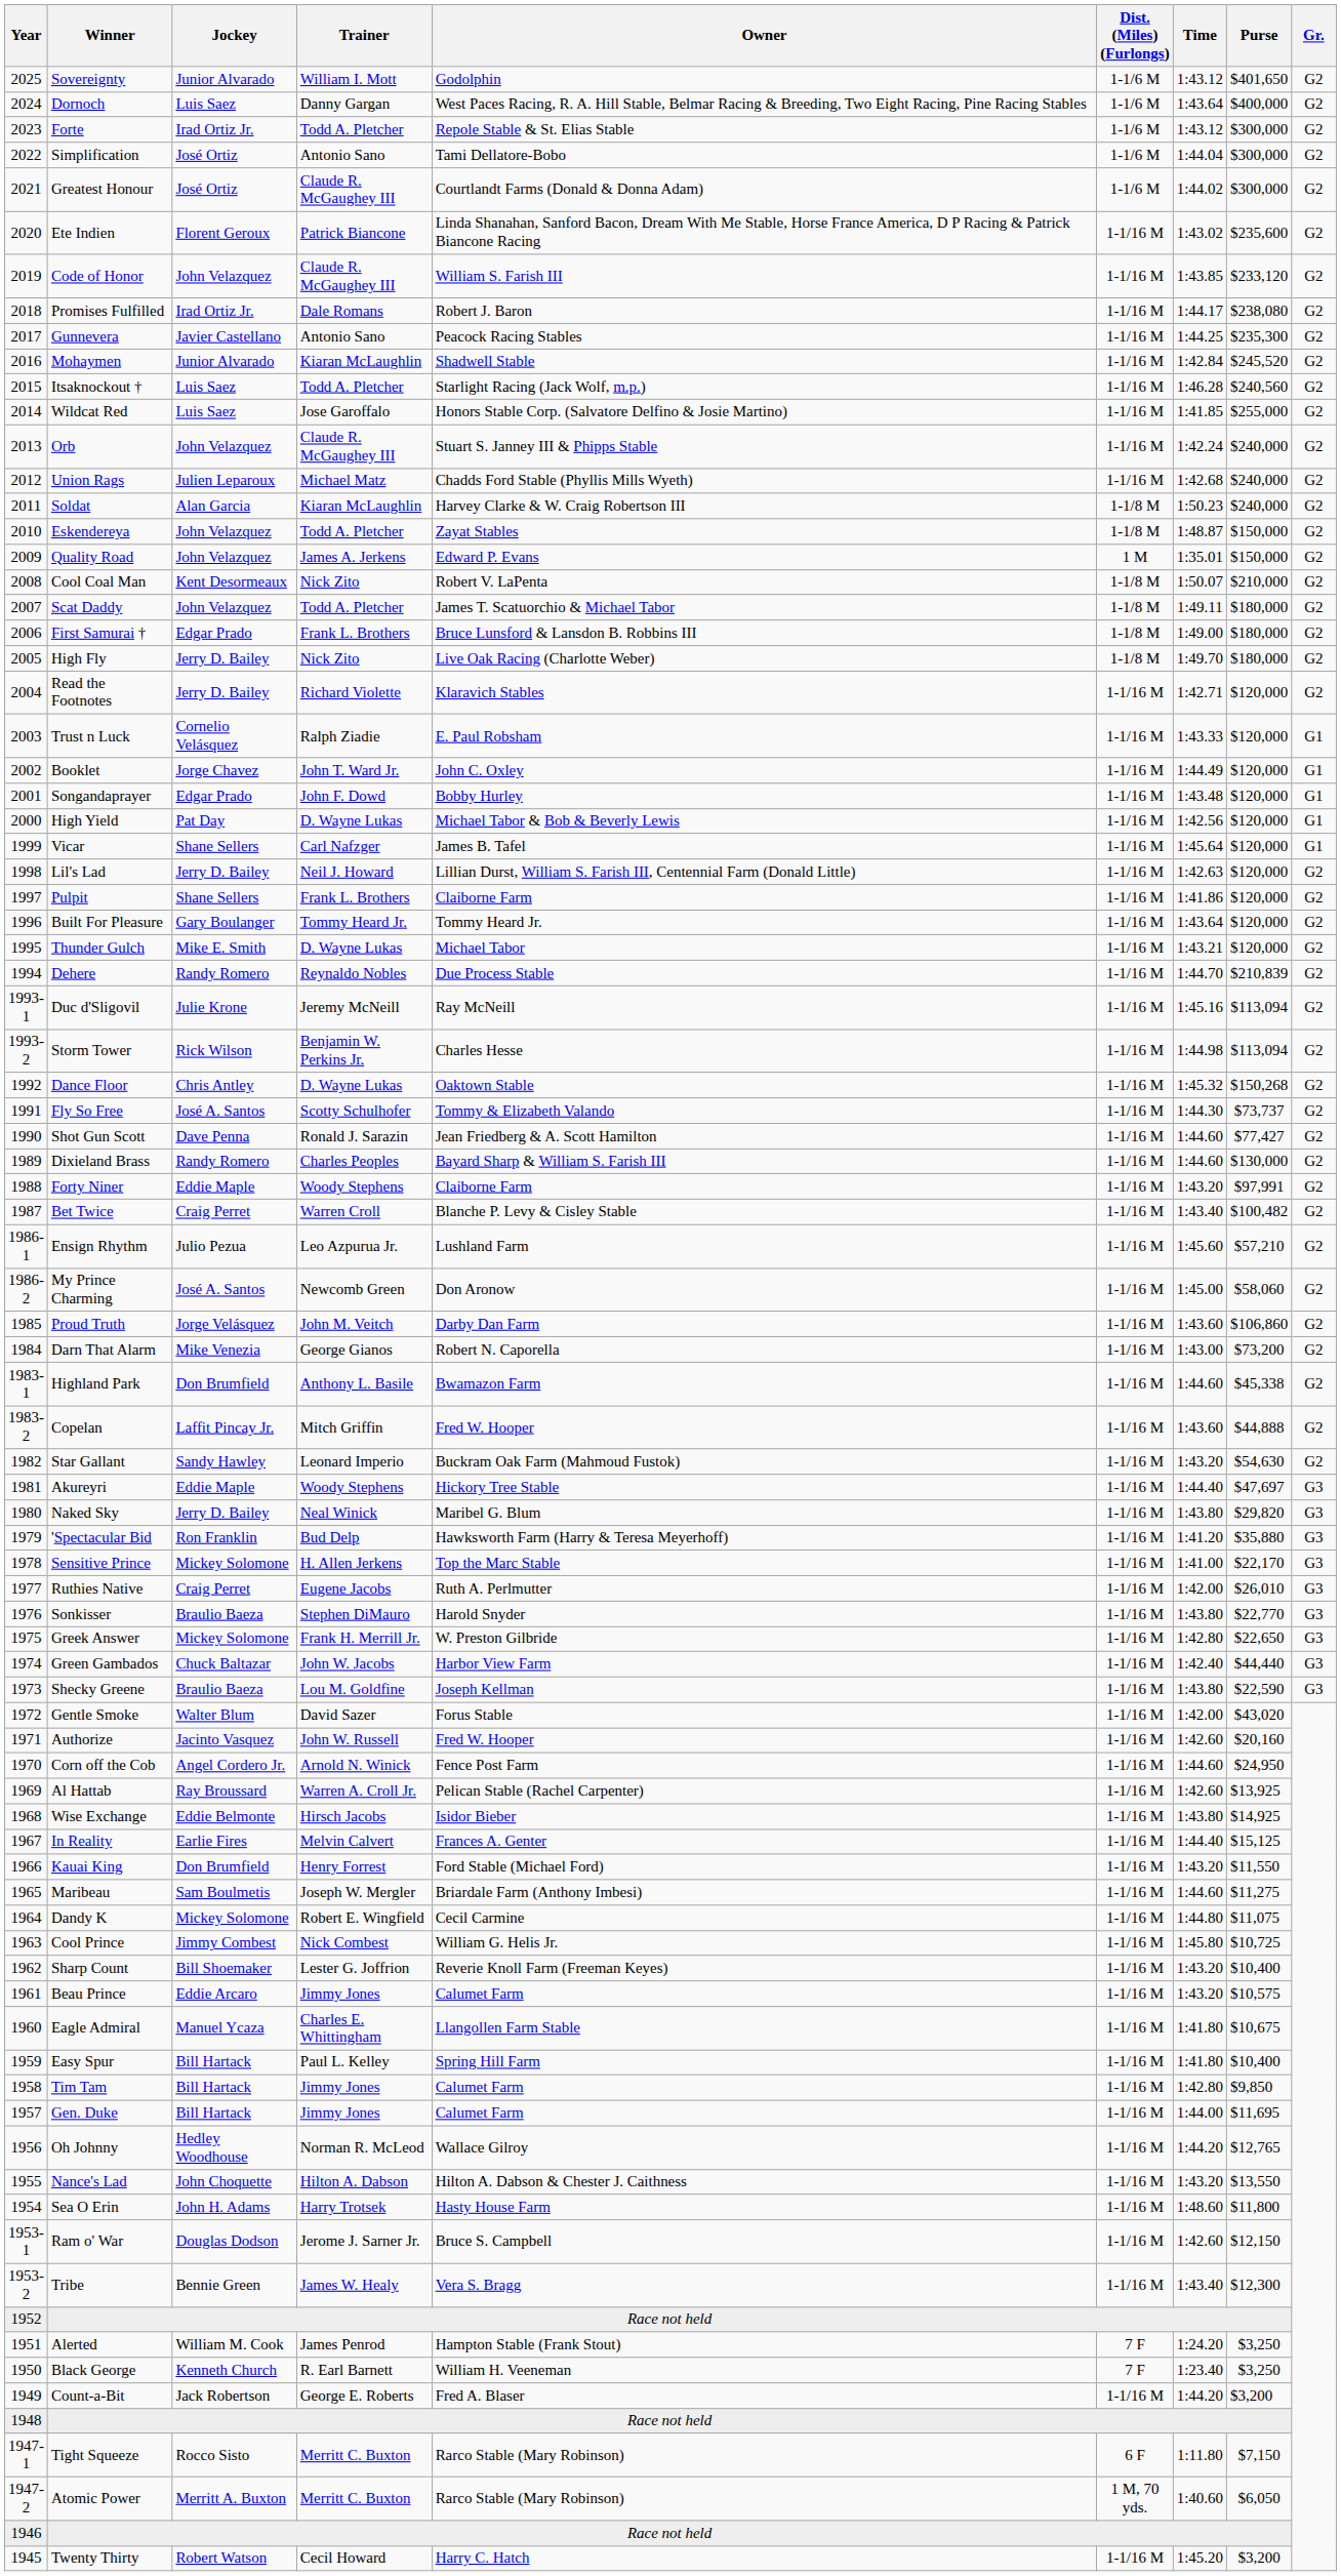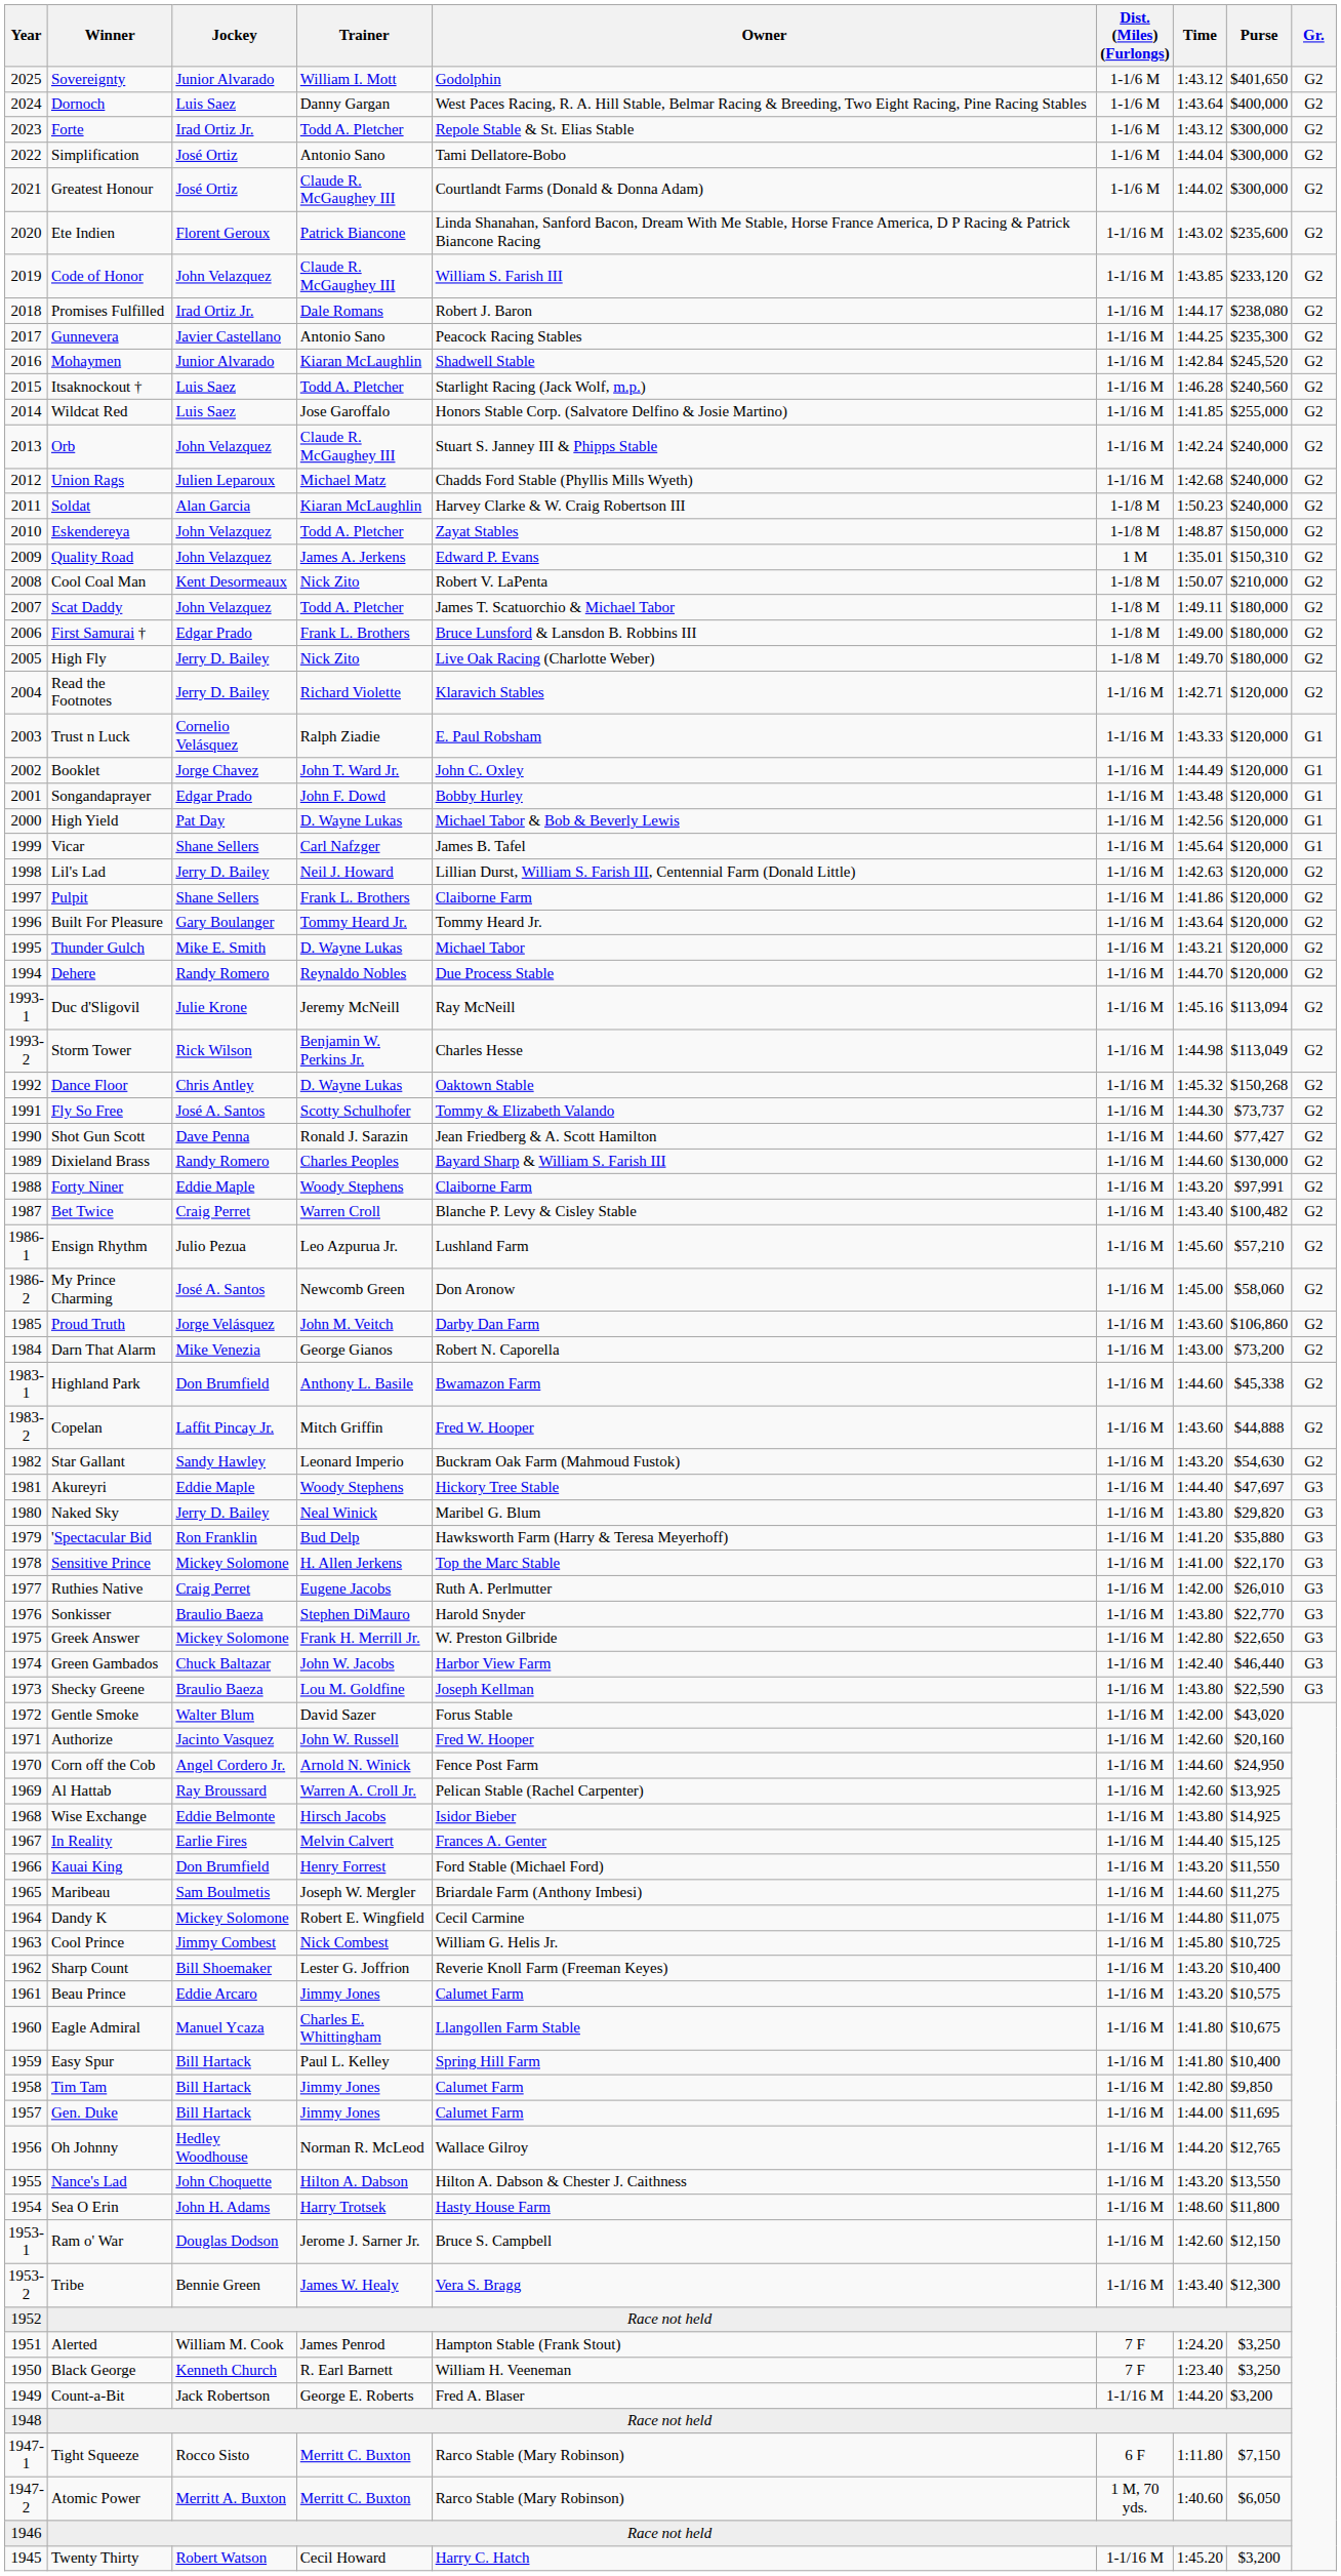Quality Road | Purse: $150,000 -> $150,310
Dehere | Purse: $210,839 -> $120,000
Storm Tower | Purse: $113,094 -> $113,049
Green Gambados | Purse: $44,440 -> $46,440
